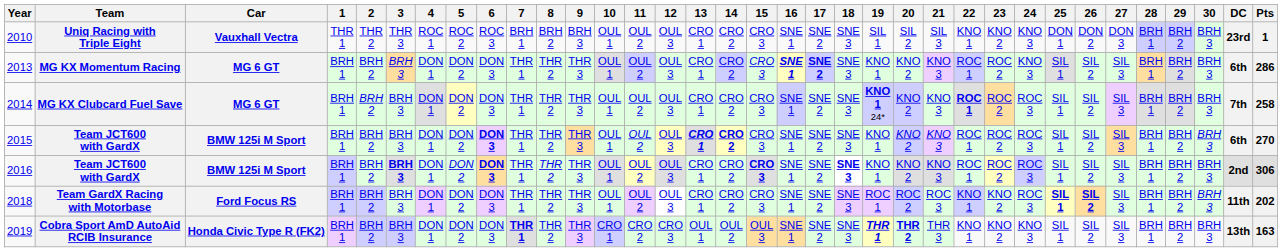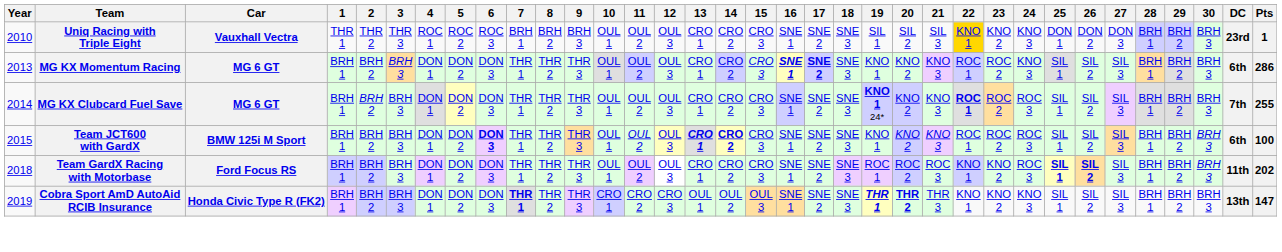2010 | 22: no background -> gold background
2014 | Pts: 258 -> 255
2015 | Pts: 270 -> 100
- row: 2016 | Team JCT600 with GardX | BMW 125i M Sport | BRH 1 | BRH 2 | BRH 3 | DON 1 | DON 2 | DON 3 | THR 1 | THR 2 | THR 3 | OUL 1 | OUL 2 | OUL 3 | CRO 1 | CRO 2 | CRO 3 | SNE 1 | SNE 2 | SNE 3 | KNO 1 | KNO 2 | KNO 3 | ROC 1 | ROC 2 | ROC 3 | SIL 1 | SIL 2 | SIL 3 | BRH 1 | BRH 2 | BRH 3 | 2nd | 306
2019 | Pts: 163 -> 147
